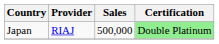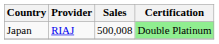Japan | Sales: 500,000 -> 500,008
